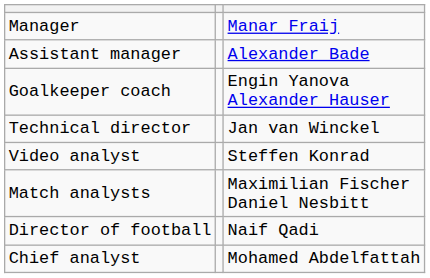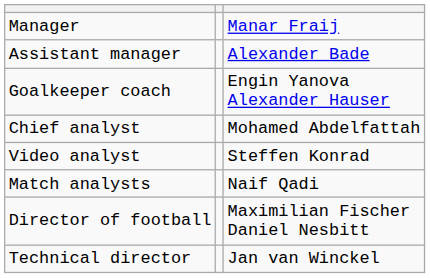rows swapped: Chief analyst <-> Technical director
Match analysts | column 3: Maximilian Fischer Daniel Nesbitt -> Naif Qadi
Director of football | column 3: Naif Qadi -> Maximilian Fischer Daniel Nesbitt
